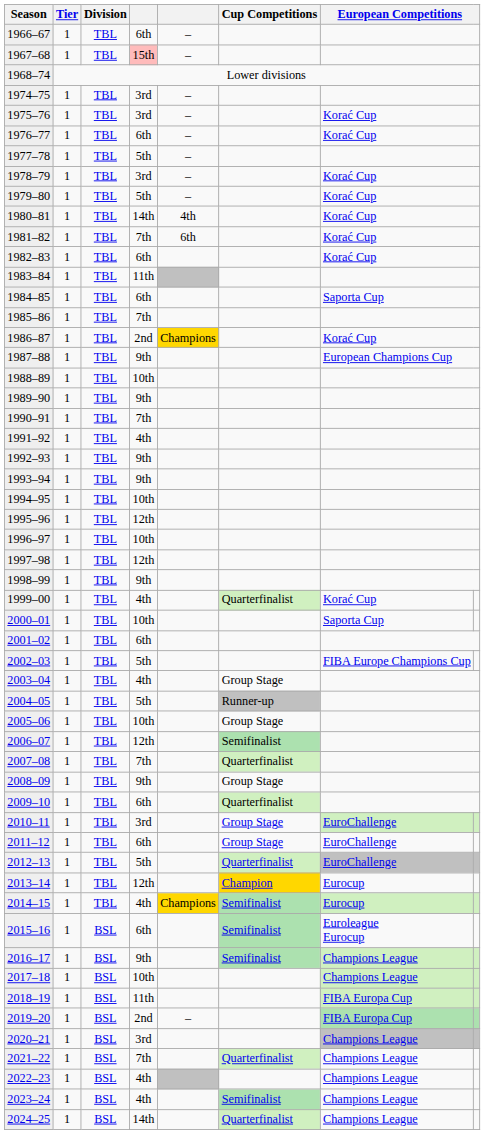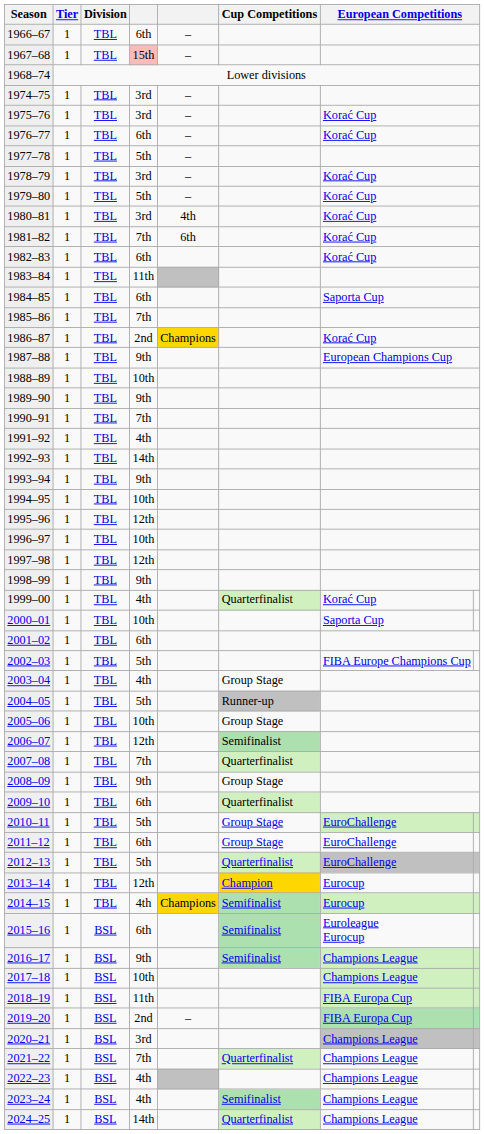1980–81 | column 4: 14th -> 3rd
1992–93 | column 4: 9th -> 14th
2010–11 | column 4: 3rd -> 5th
